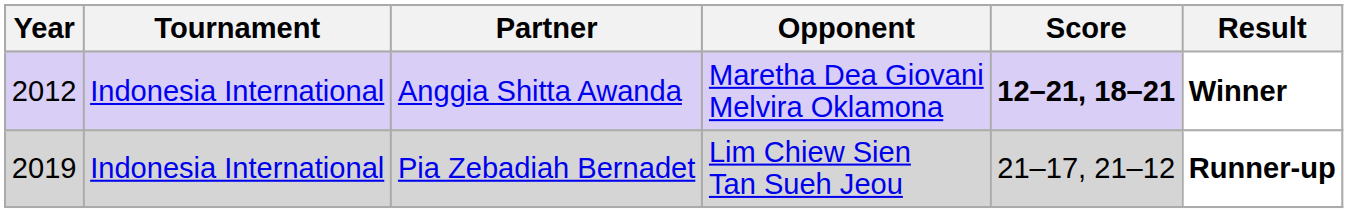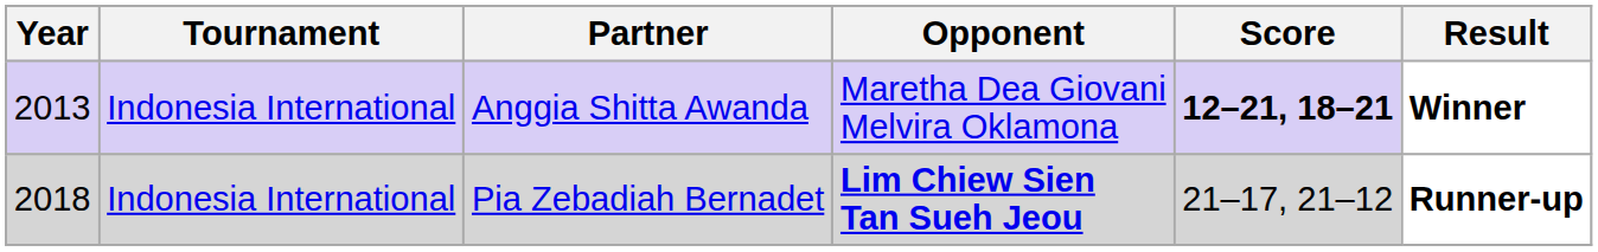Anggia Shitta Awanda | Year: 2012 -> 2013
Pia Zebadiah Bernadet | Year: 2019 -> 2018
Pia Zebadiah Bernadet | Opponent: normal -> bold
